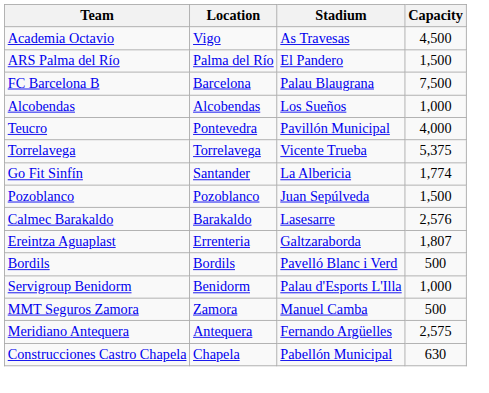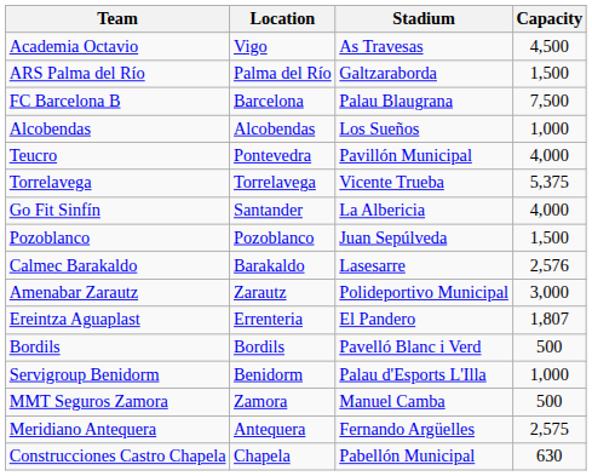ARS Palma del Río | Stadium: El Pandero -> Galtzaraborda
Go Fit Sinfín | Capacity: 1,774 -> 4,000
+ row: Amenabar Zarautz | Zarautz | Polideportivo Municipal | 3,000
Ereintza Aguaplast | Stadium: Galtzaraborda -> El Pandero
